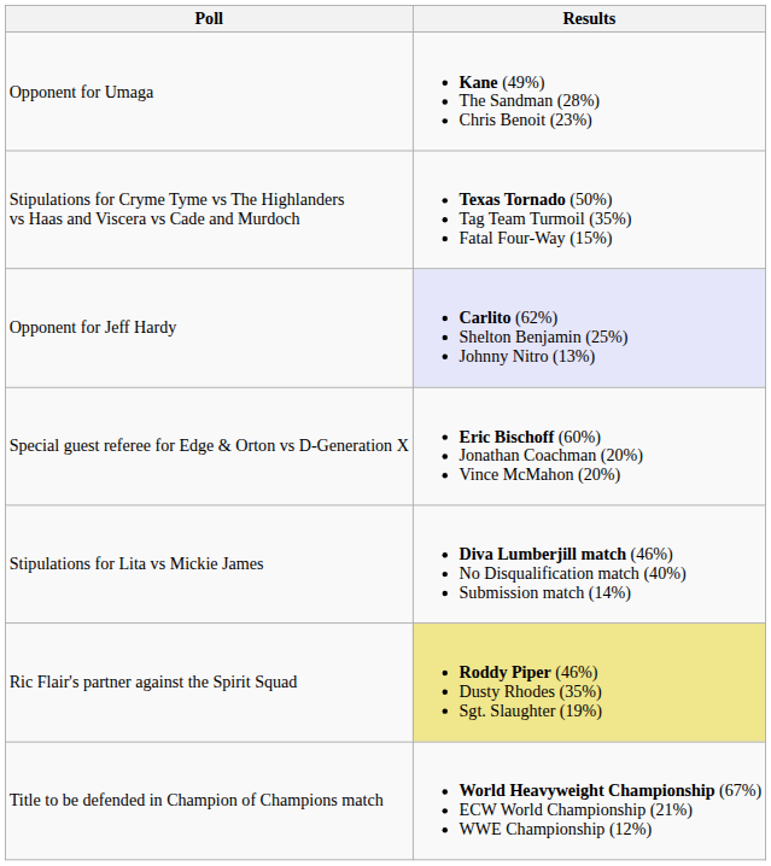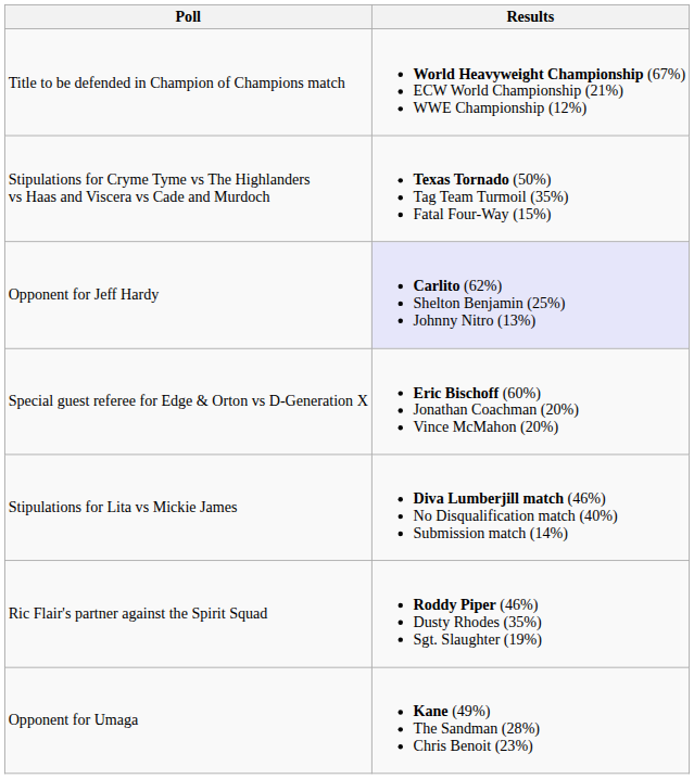rows swapped: Opponent for Umaga <-> Title to be defended in Champion of Champions match
Ric Flair's partner against the Spirit Squad | Results: khaki background -> no background
